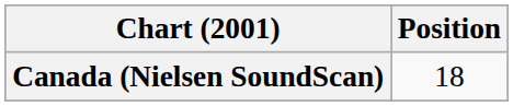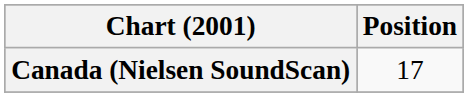Canada (Nielsen SoundScan) | Position: 18 -> 17
